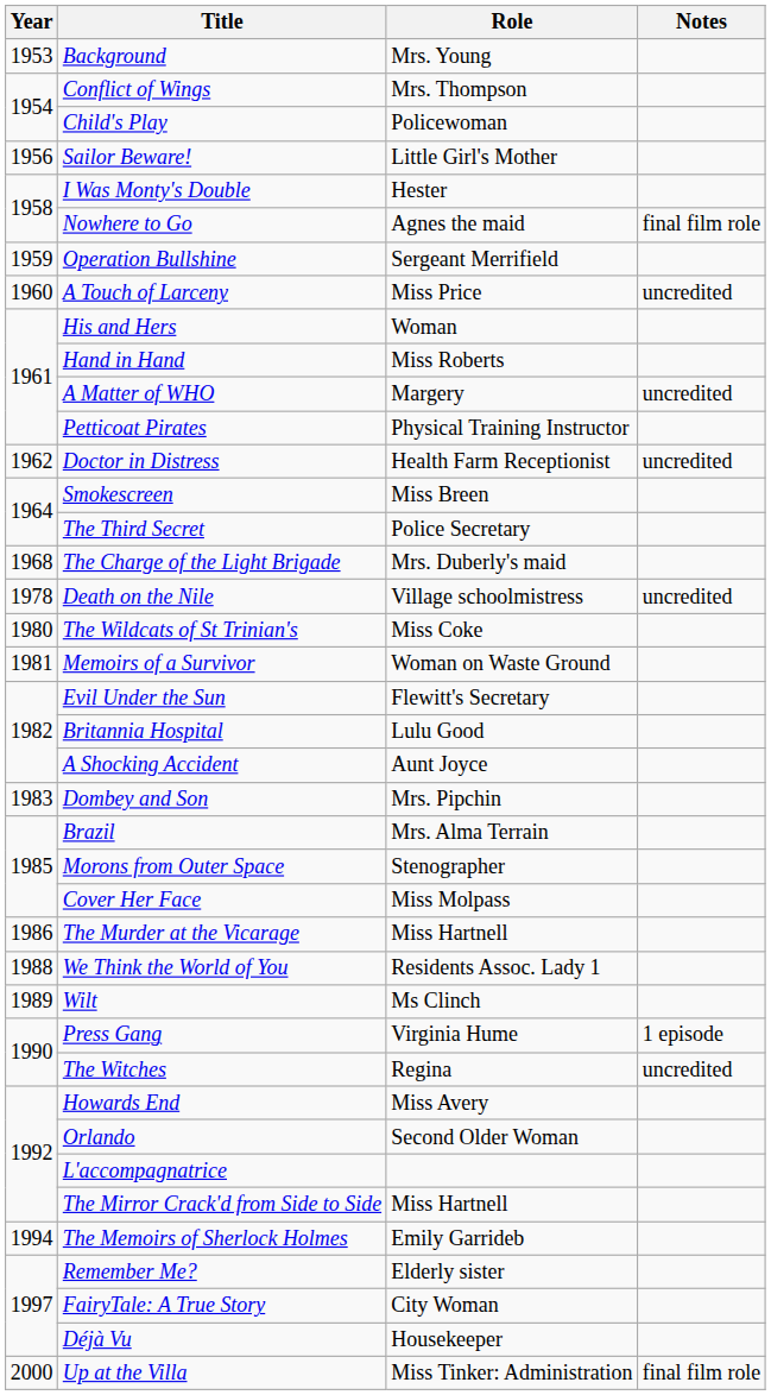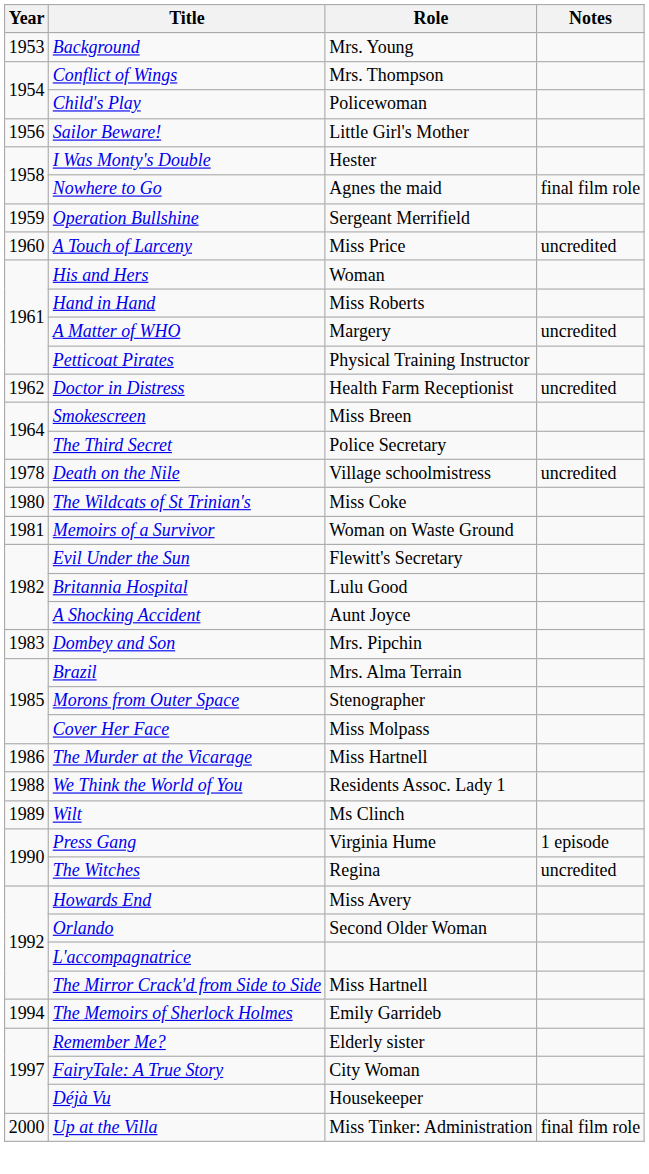- row: 1968 | The Charge of the Light Brigade | Mrs. Duberly's maid
